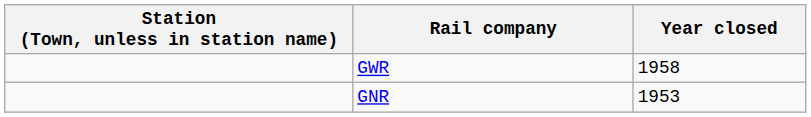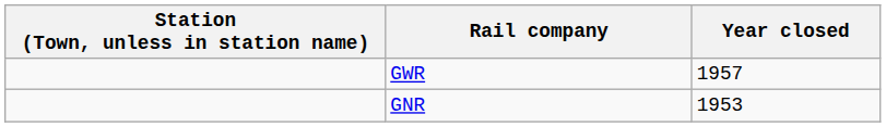GWR | Year closed: 1958 -> 1957
